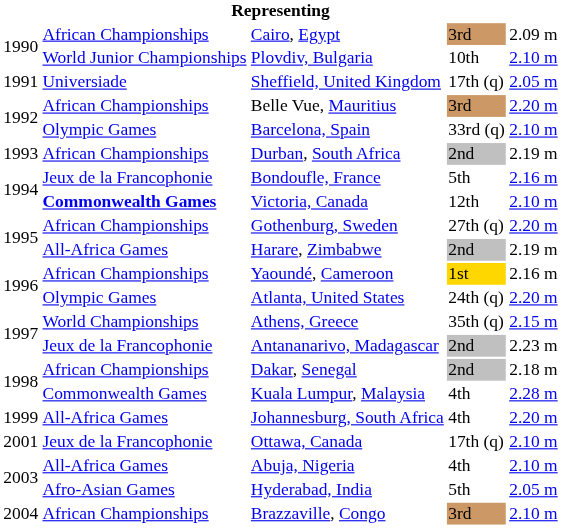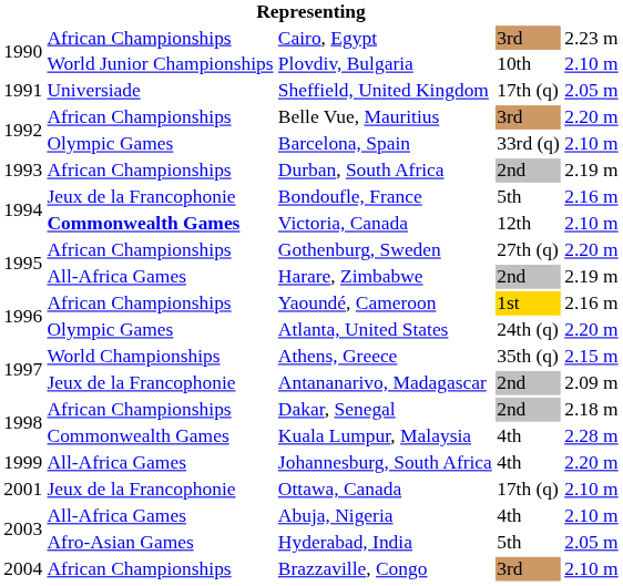Cairo, Egypt | column 5: 2.09 m -> 2.23 m
Antananarivo, Madagascar | column 5: 2.23 m -> 2.09 m
